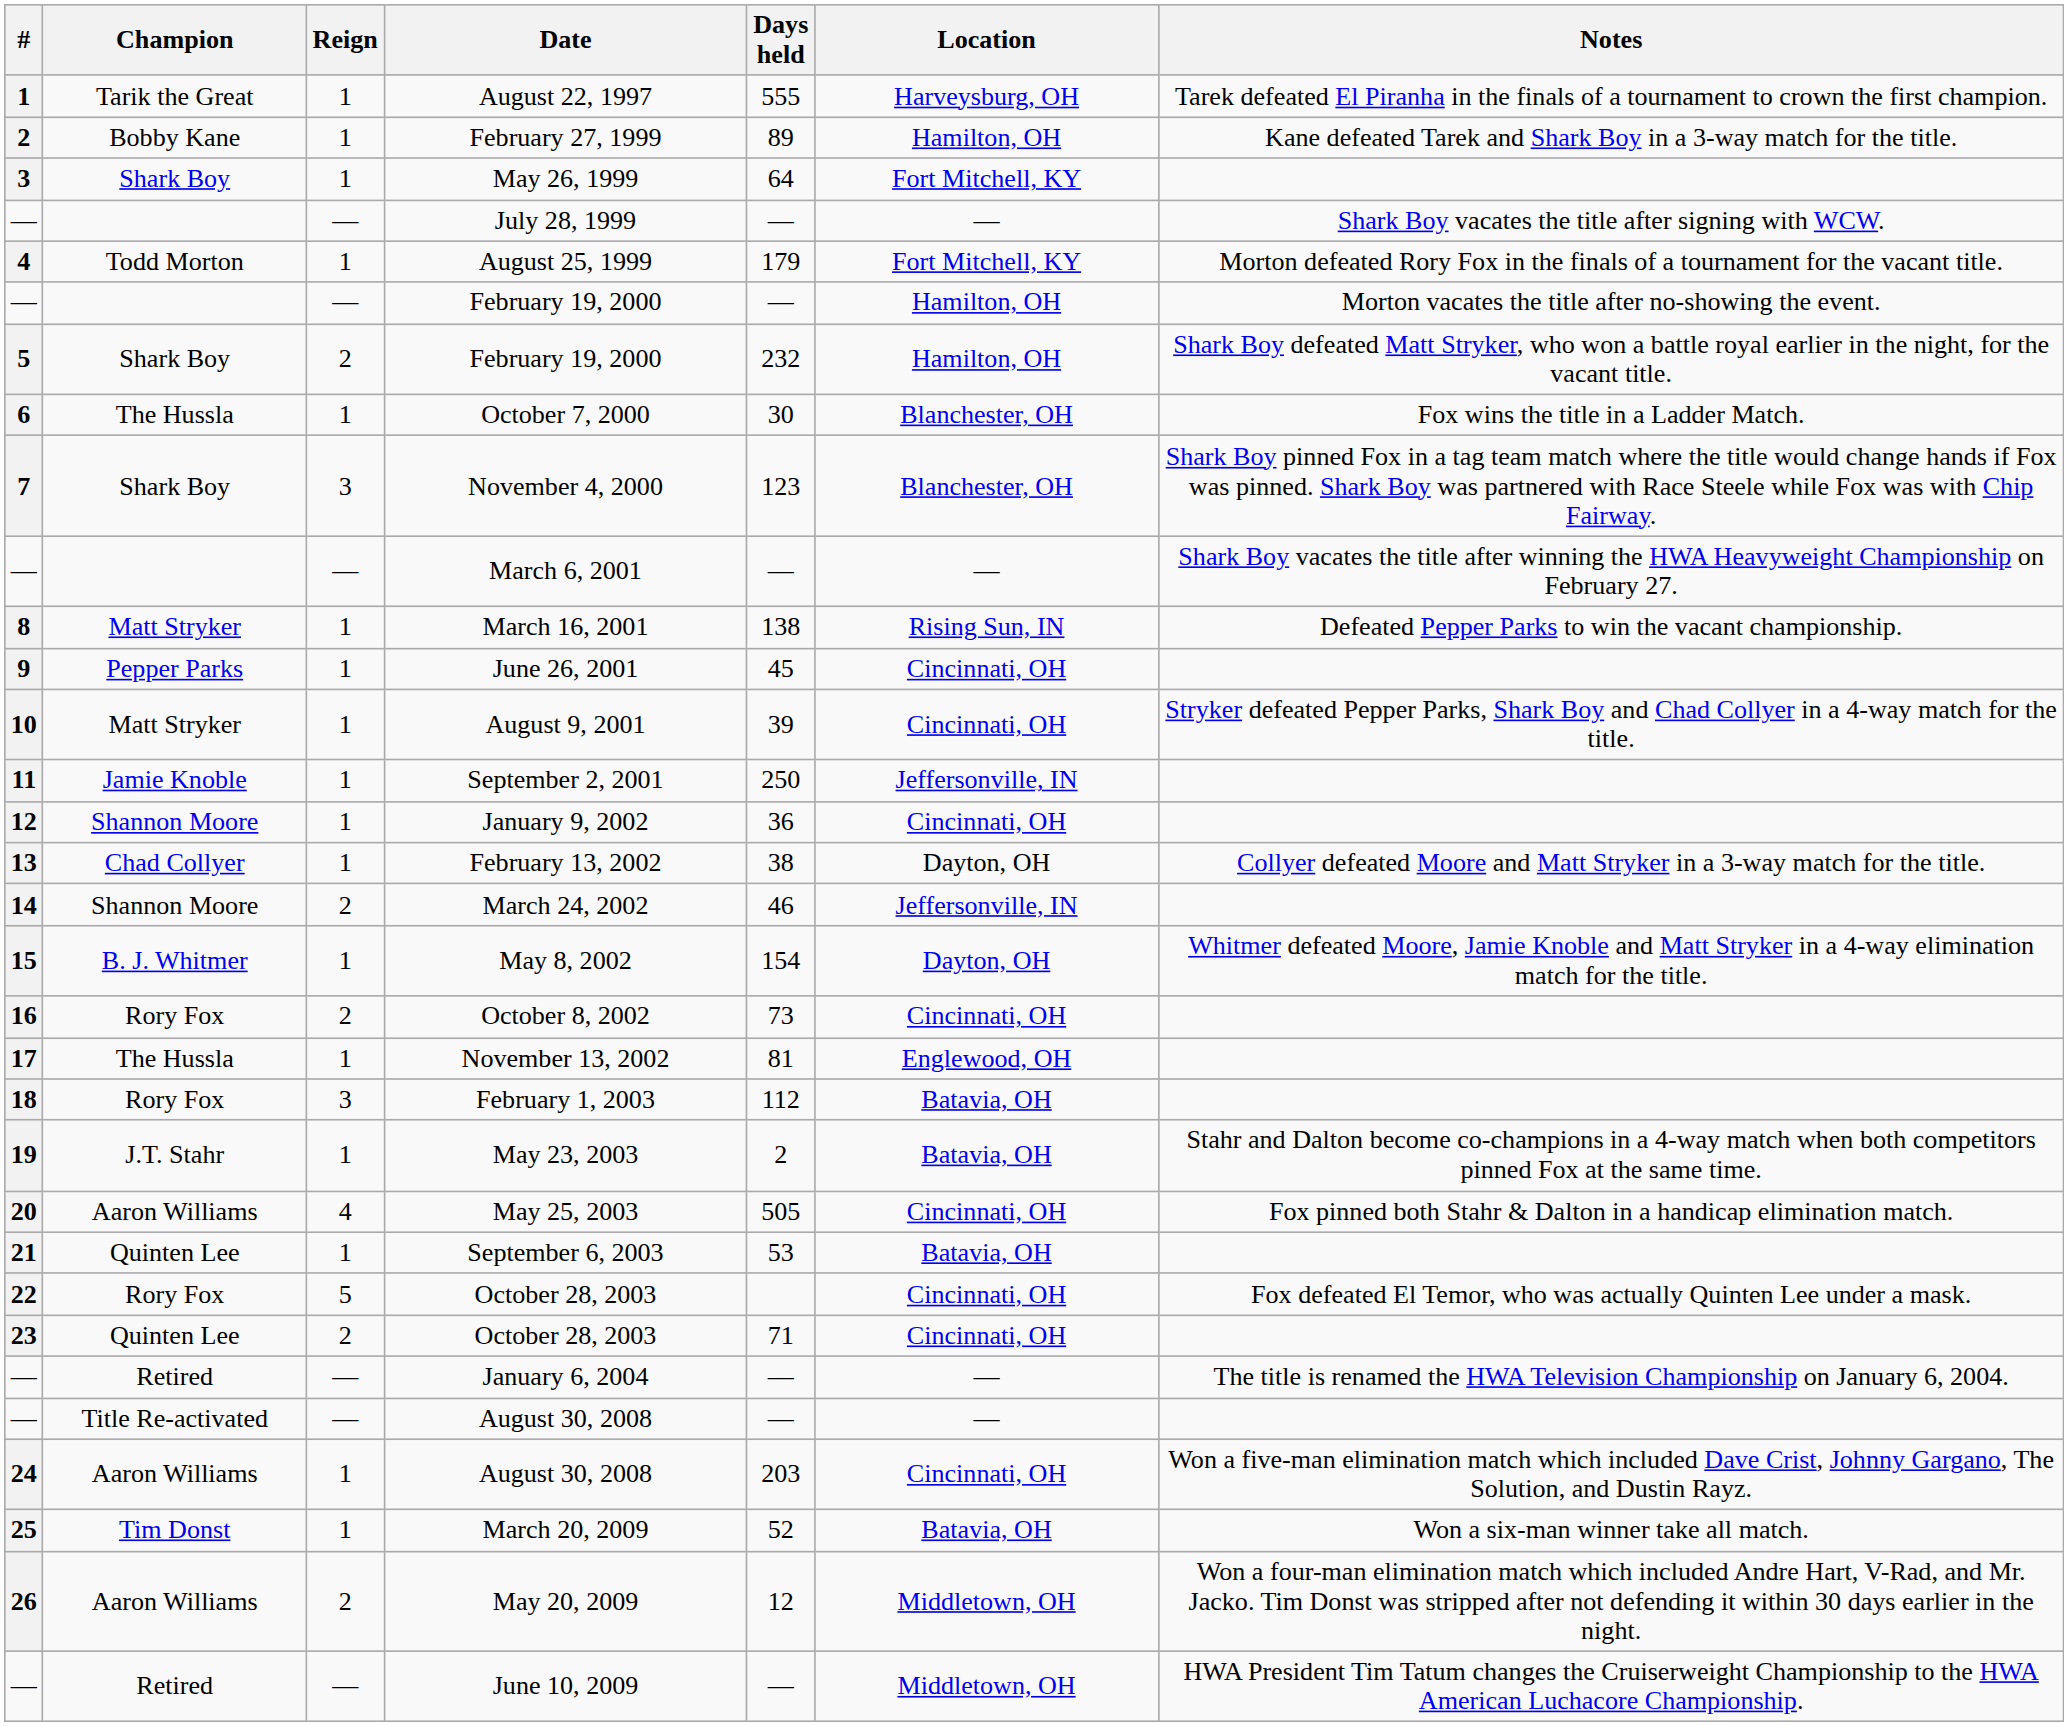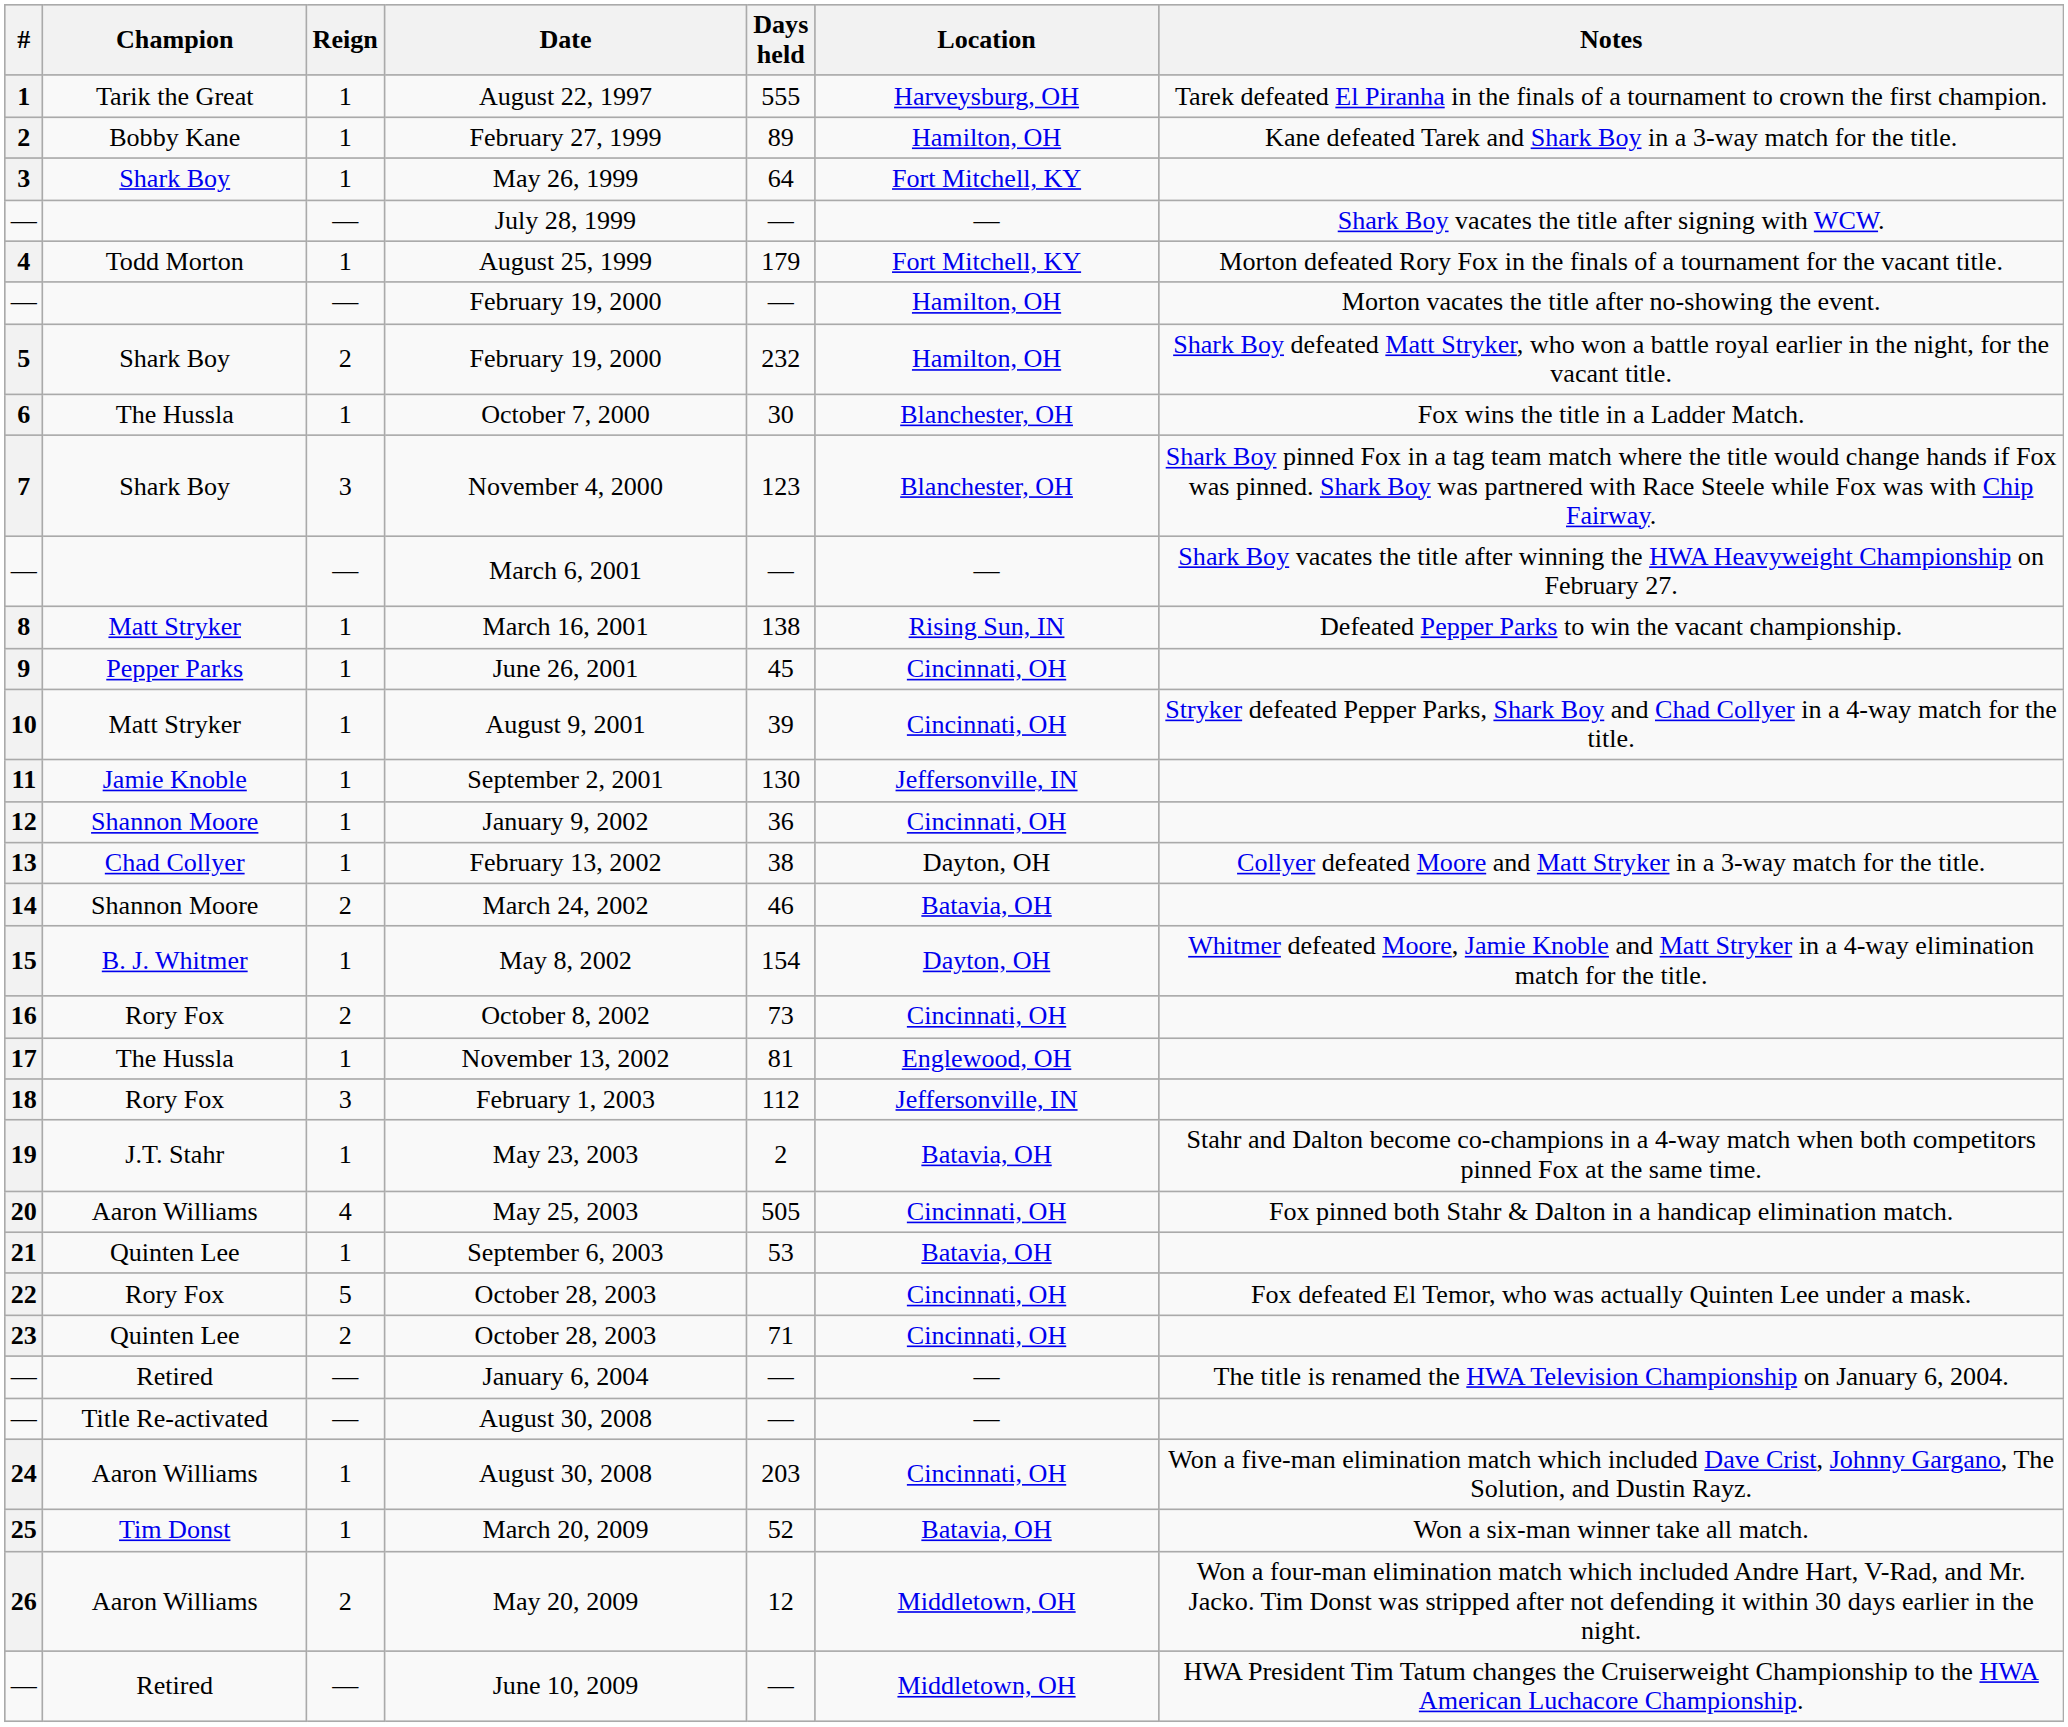September 2, 2001 | Days held: 250 -> 130
March 24, 2002 | Location: Jeffersonville, IN -> Batavia, OH
February 1, 2003 | Location: Batavia, OH -> Jeffersonville, IN
